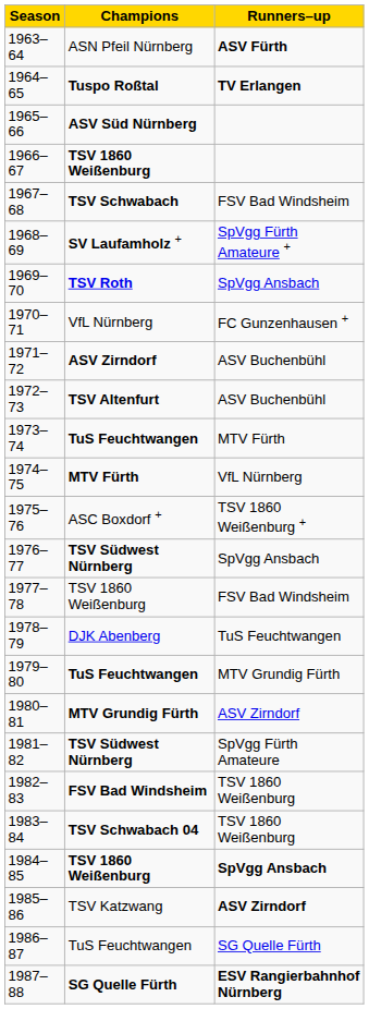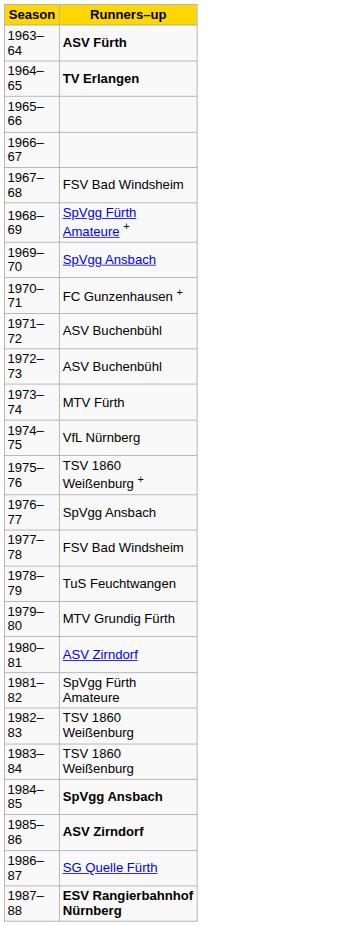- column: Champions | ASN Pfeil Nürnberg | Tuspo Roßtal | ASV Süd Nürnberg | TSV 1860 Weißenburg | TSV Schwabach | SV Laufamholz + | TSV Roth | VfL Nürnberg | ASV Zirndorf | TSV Altenfurt | TuS Feuchtwangen | MTV Fürth | ASC Boxdorf + | TSV Südwest Nürnberg | TSV 1860 Weißenburg | DJK Abenberg | TuS Feuchtwangen | MTV Grundig Fürth | TSV Südwest Nürnberg | FSV Bad Windsheim | TSV Schwabach 04 | TSV 1860 Weißenburg | TSV Katzwang | TuS Feuchtwangen | SG Quelle Fürth
